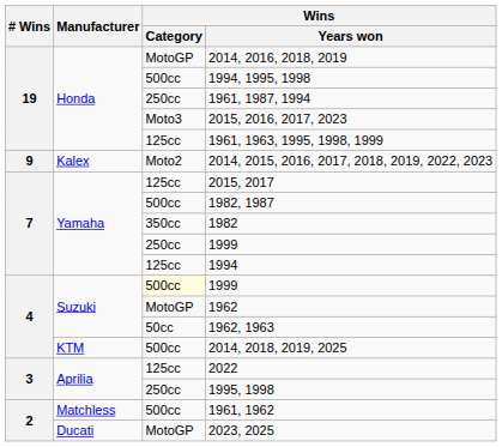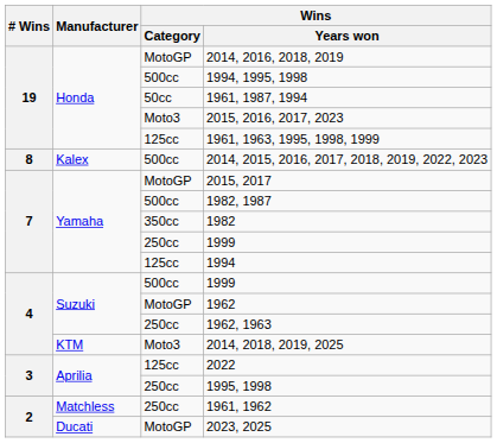1961, 1987, 1994 | Wins / Category: 250cc -> 50cc
2014, 2015, 2016, 2017, 2018, 2019, 2022, 2023 | # Wins: 9 -> 8
2014, 2015, 2016, 2017, 2018, 2019, 2022, 2023 | Wins / Category: Moto2 -> 500cc
2015, 2017 | Wins / Category: 125cc -> MotoGP
Suzuki / 1999 | Wins / Category: lightyellow background -> no background
1962, 1963 | Wins / Category: 50cc -> 250cc
2014, 2018, 2019, 2025 | Wins / Category: 500cc -> Moto3
1961, 1962 | Wins / Category: 500cc -> 250cc
